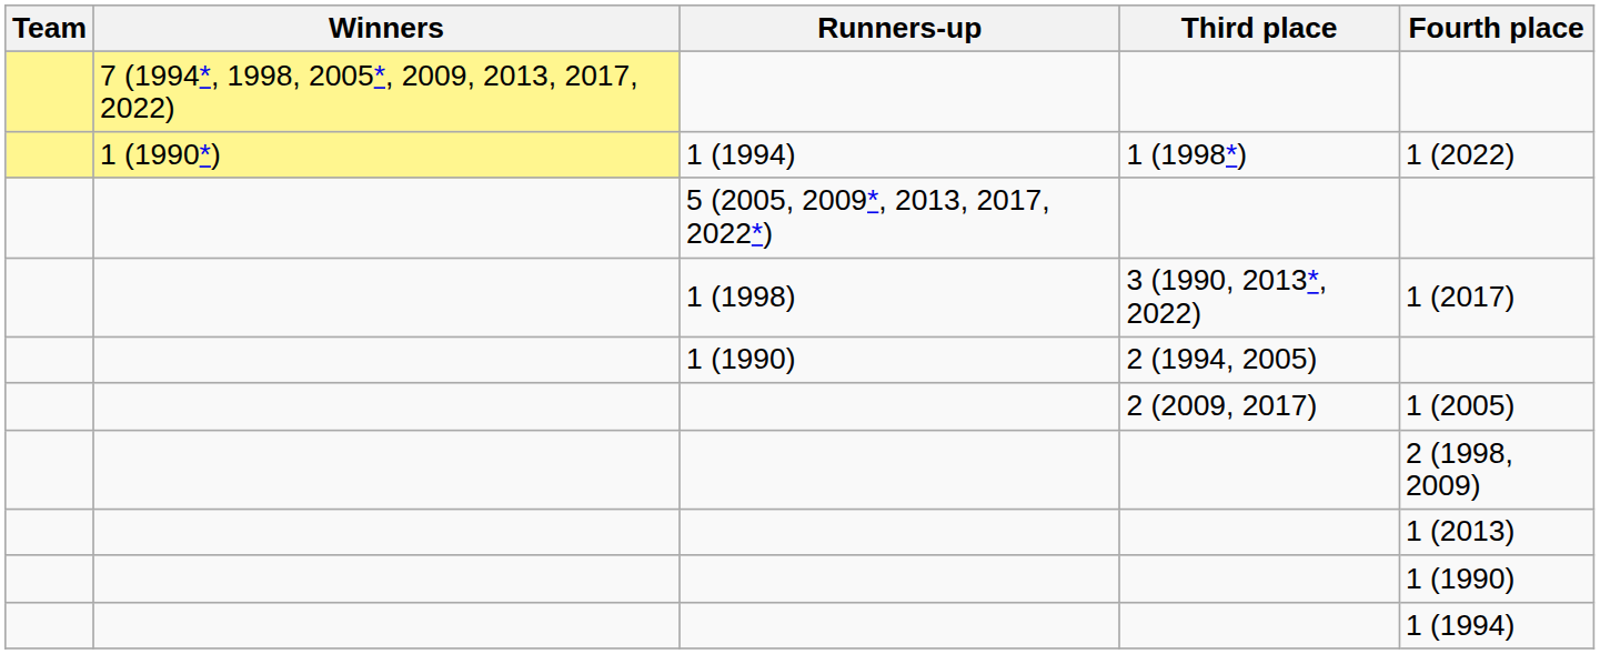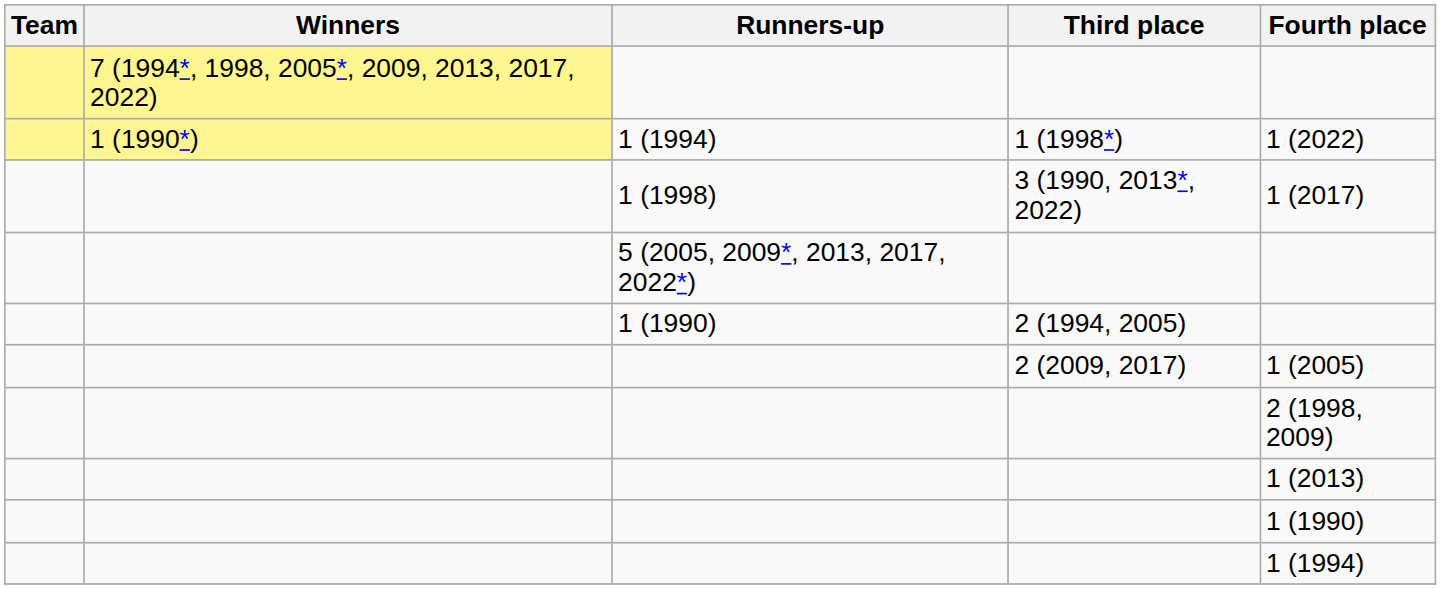rows swapped: 5 (2005, 2009*, 2013, 2017, 2022*) <-> 1 (1998)
